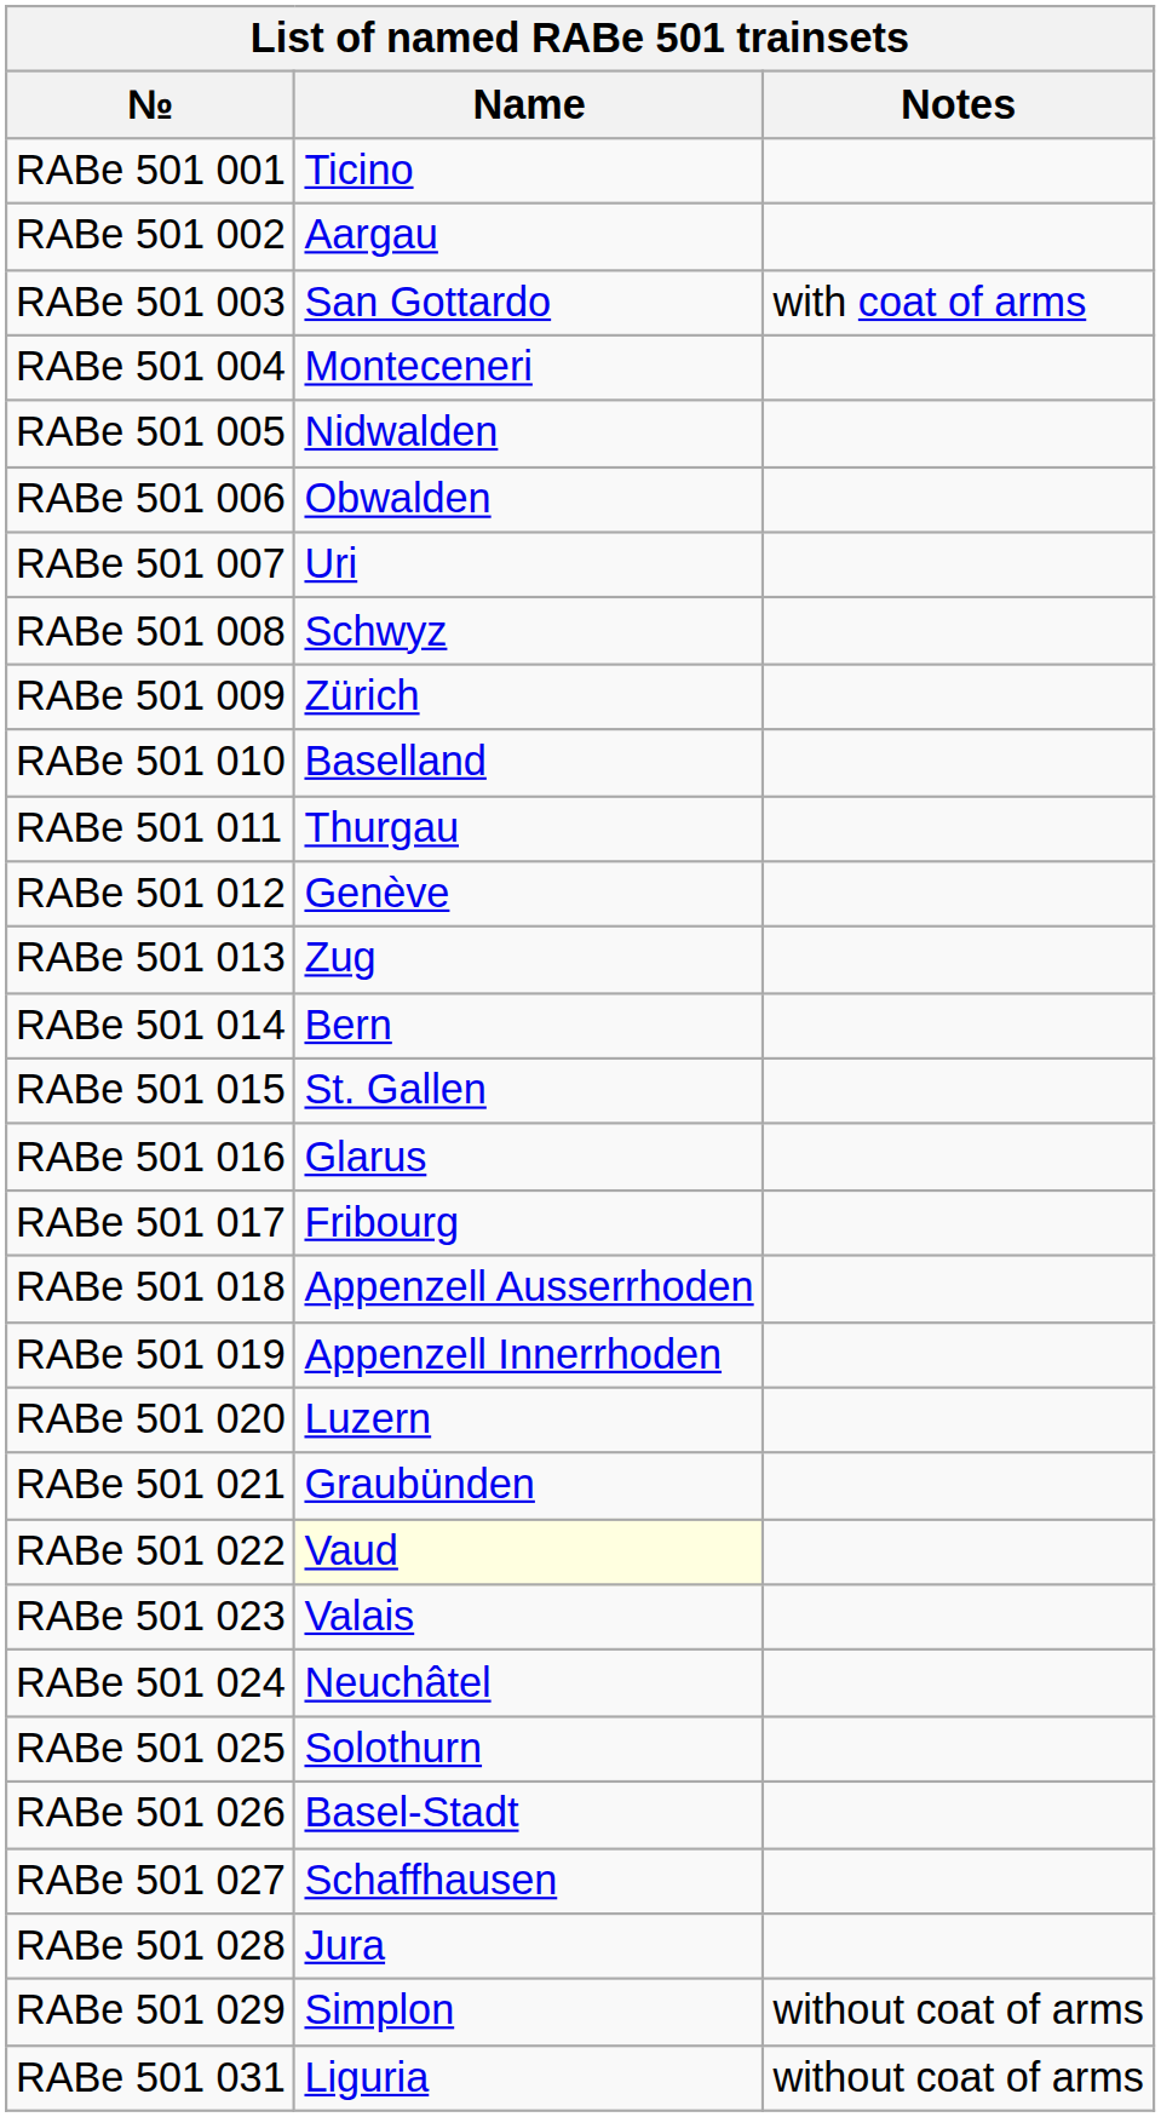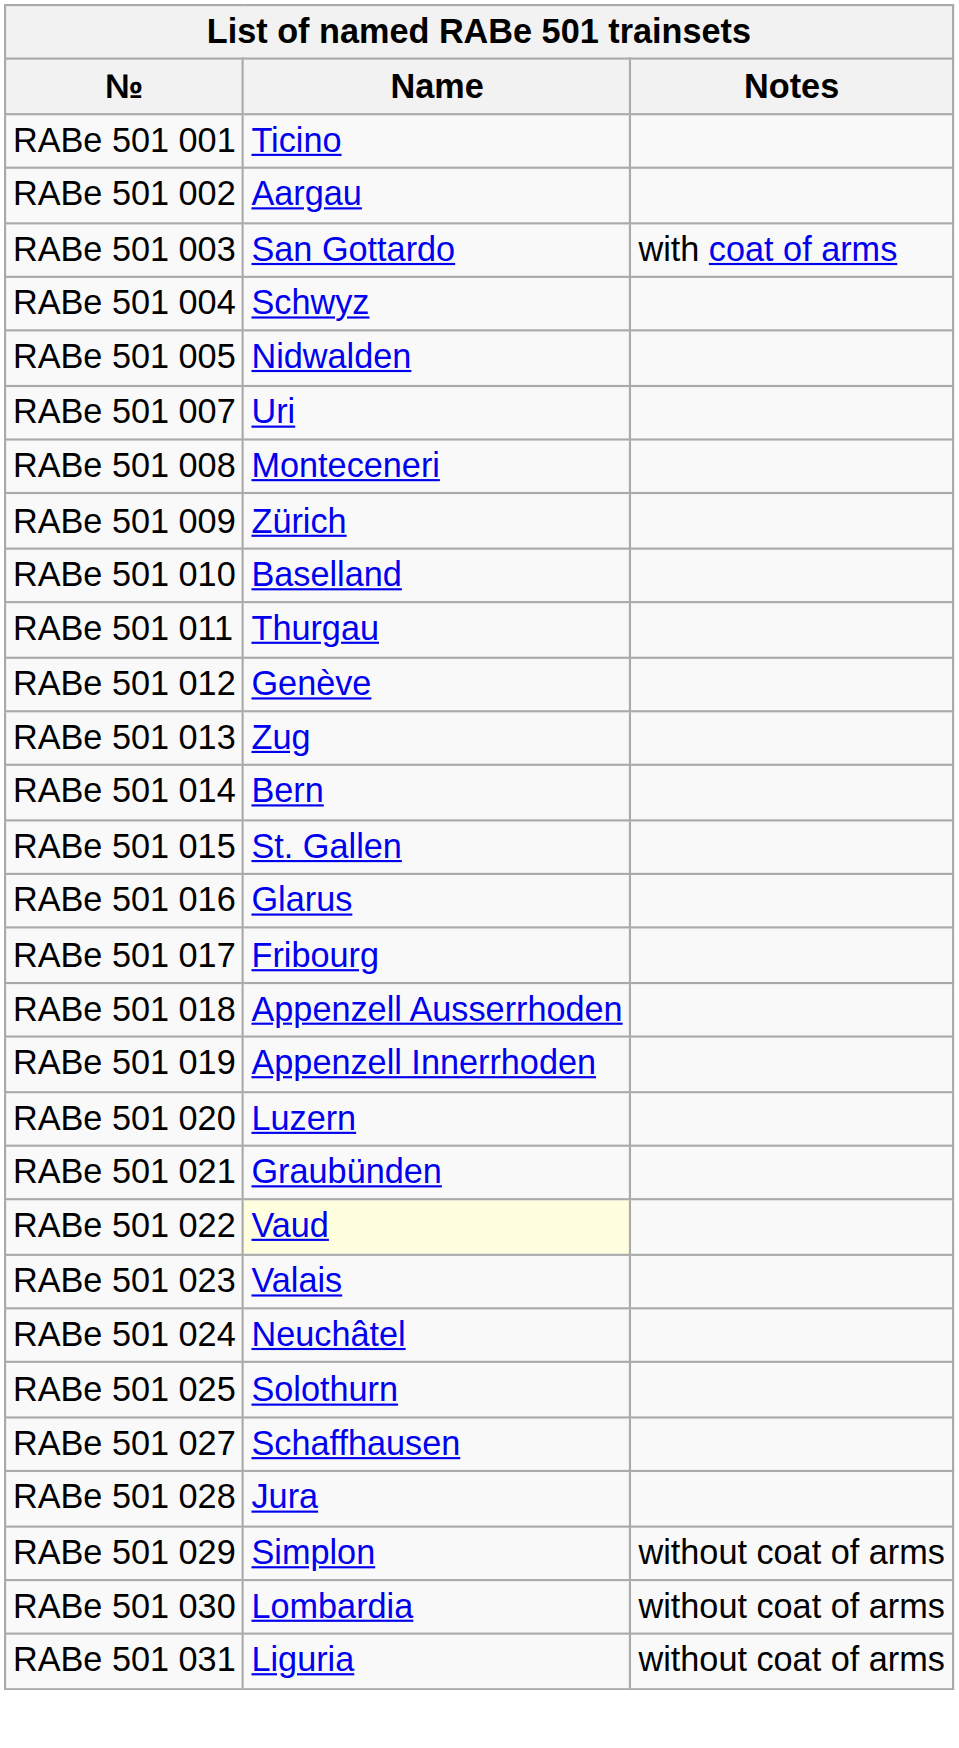RABe 501 004 | Name: Monteceneri -> Schwyz
- row: RABe 501 006 | Obwalden
RABe 501 008 | Name: Schwyz -> Monteceneri
- row: RABe 501 026 | Basel-Stadt
+ row: RABe 501 030 | Lombardia | without coat of arms
